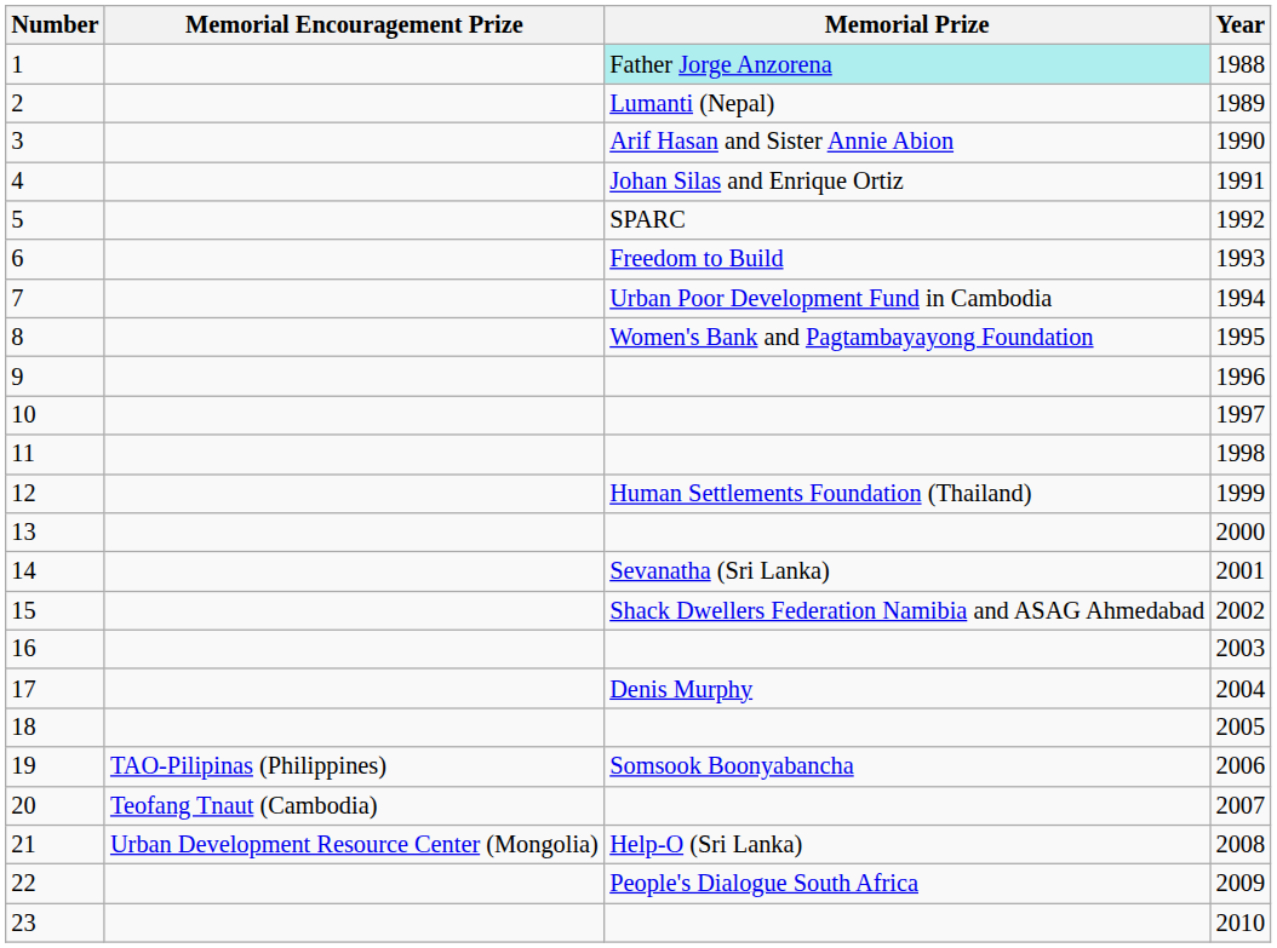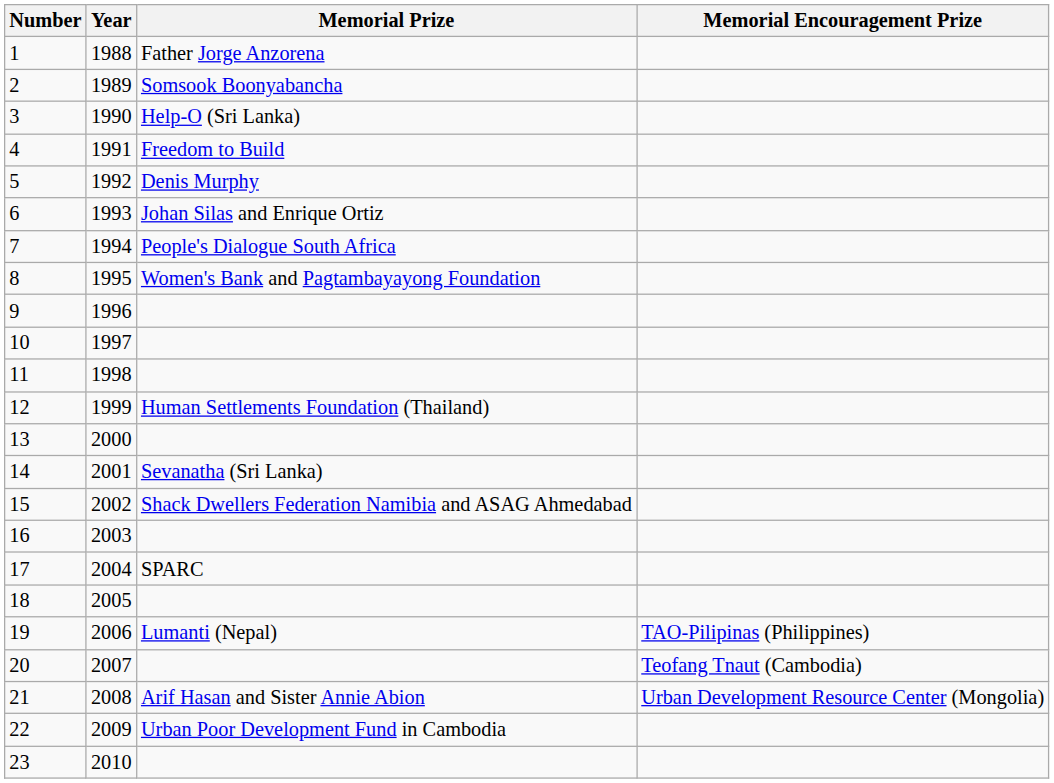columns swapped: Year <-> Memorial Encouragement Prize
1 | Memorial Prize: paleturquoise background -> no background
2 | Memorial Prize: Lumanti (Nepal) -> Somsook Boonyabancha
3 | Memorial Prize: Arif Hasan and Sister Annie Abion -> Help-O (Sri Lanka)
4 | Memorial Prize: Johan Silas and Enrique Ortiz -> Freedom to Build
5 | Memorial Prize: SPARC -> Denis Murphy
6 | Memorial Prize: Freedom to Build -> Johan Silas and Enrique Ortiz
7 | Memorial Prize: Urban Poor Development Fund in Cambodia -> People's Dialogue South Africa
17 | Memorial Prize: Denis Murphy -> SPARC
19 | Memorial Prize: Somsook Boonyabancha -> Lumanti (Nepal)
21 | Memorial Prize: Help-O (Sri Lanka) -> Arif Hasan and Sister Annie Abion
22 | Memorial Prize: People's Dialogue South Africa -> Urban Poor Development Fund in Cambodia
